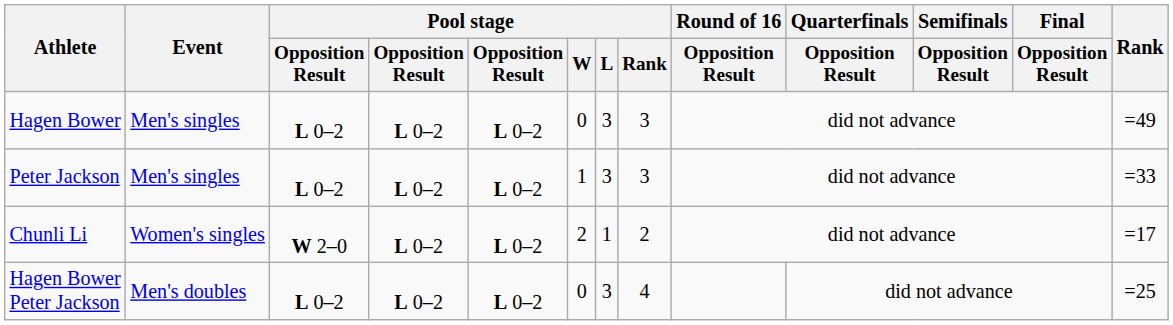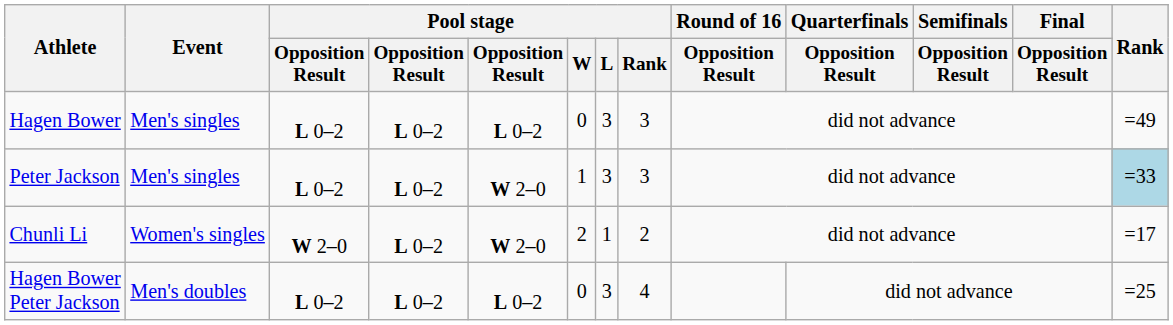Peter Jackson | column 5: L 0–2 -> W 2–0
Peter Jackson | Rank: no background -> lightblue background
Chunli Li | column 5: L 0–2 -> W 2–0
